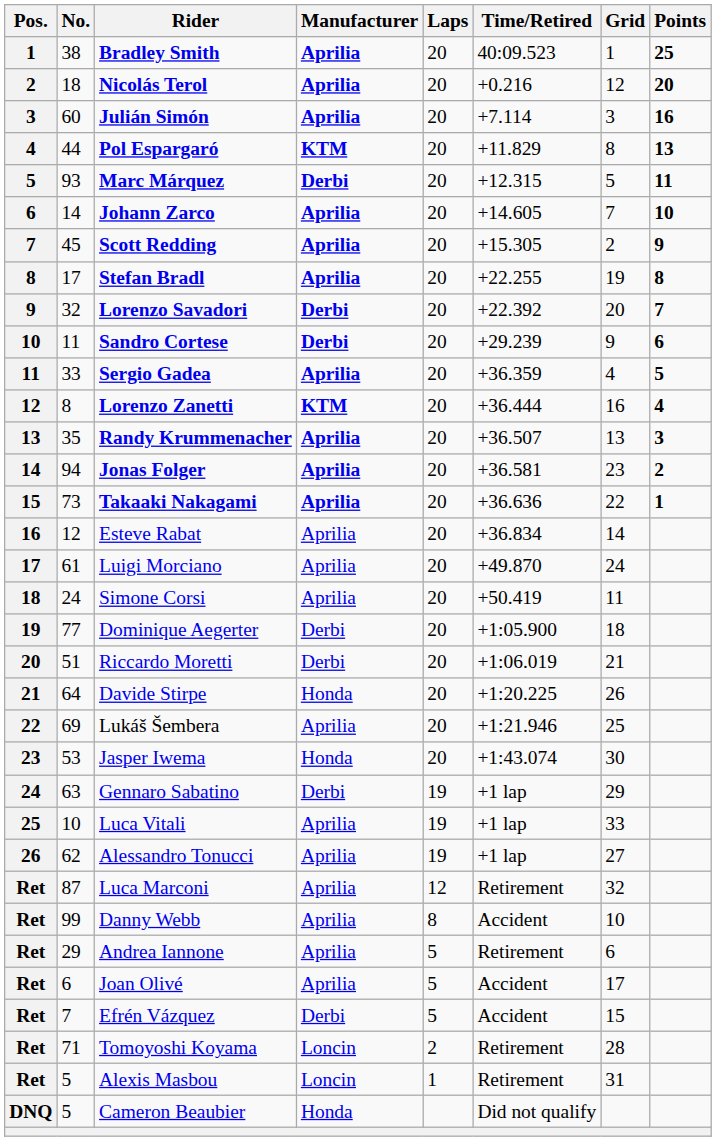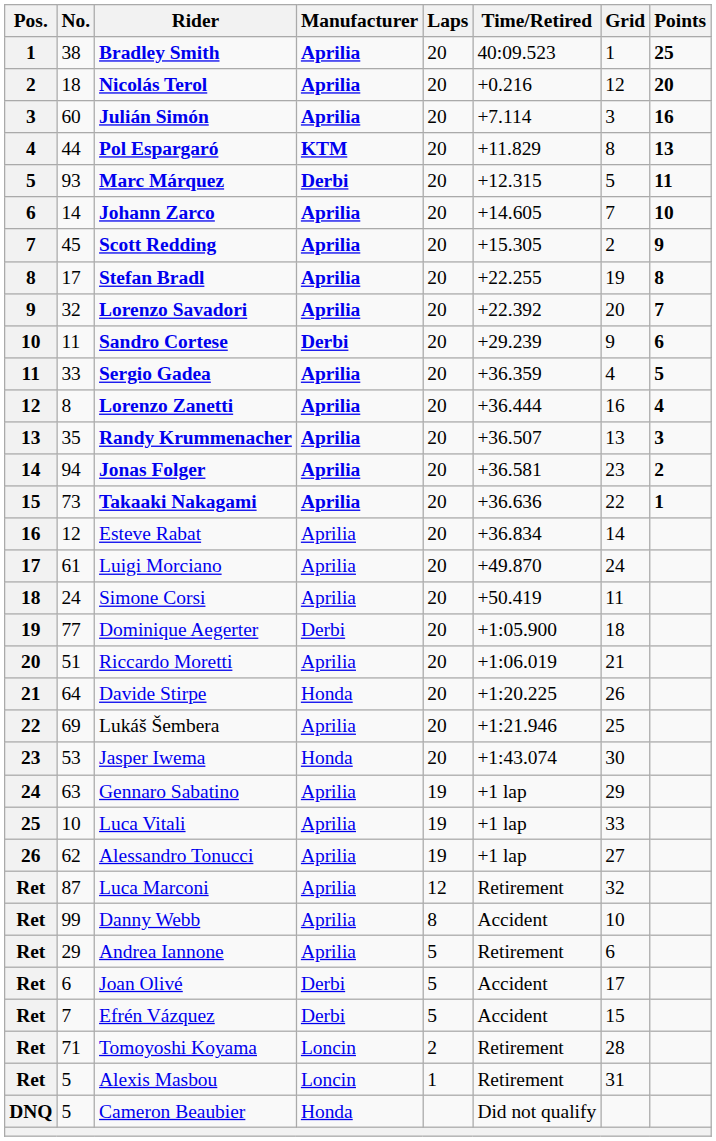Lorenzo Savadori | Manufacturer: Derbi -> Aprilia
Lorenzo Zanetti | Manufacturer: KTM -> Aprilia
Riccardo Moretti | Manufacturer: Derbi -> Aprilia
Gennaro Sabatino | Manufacturer: Derbi -> Aprilia
Joan Olivé | Manufacturer: Aprilia -> Derbi
